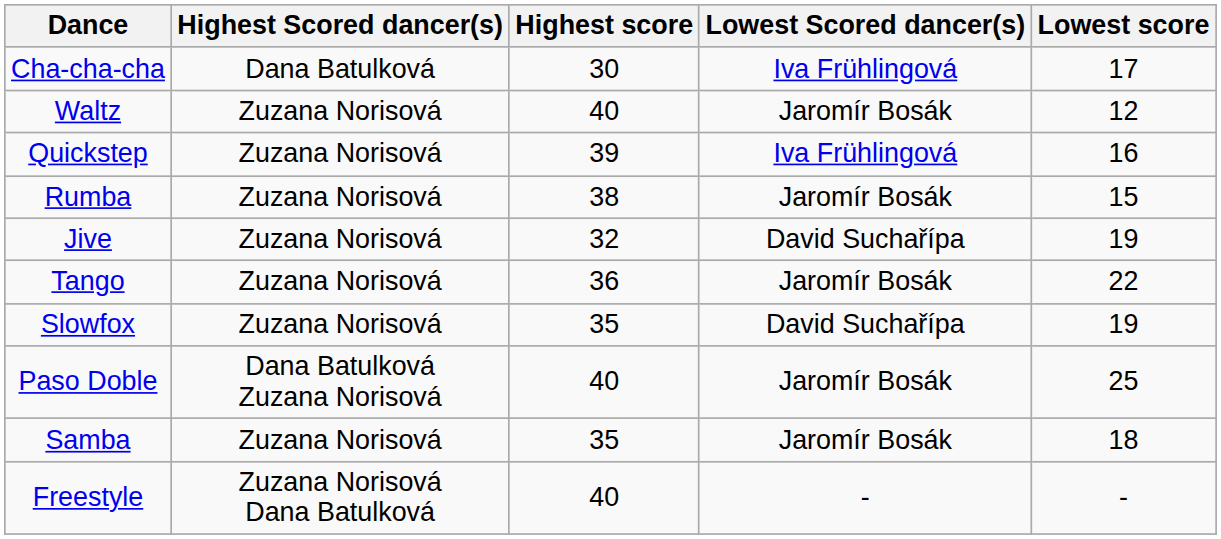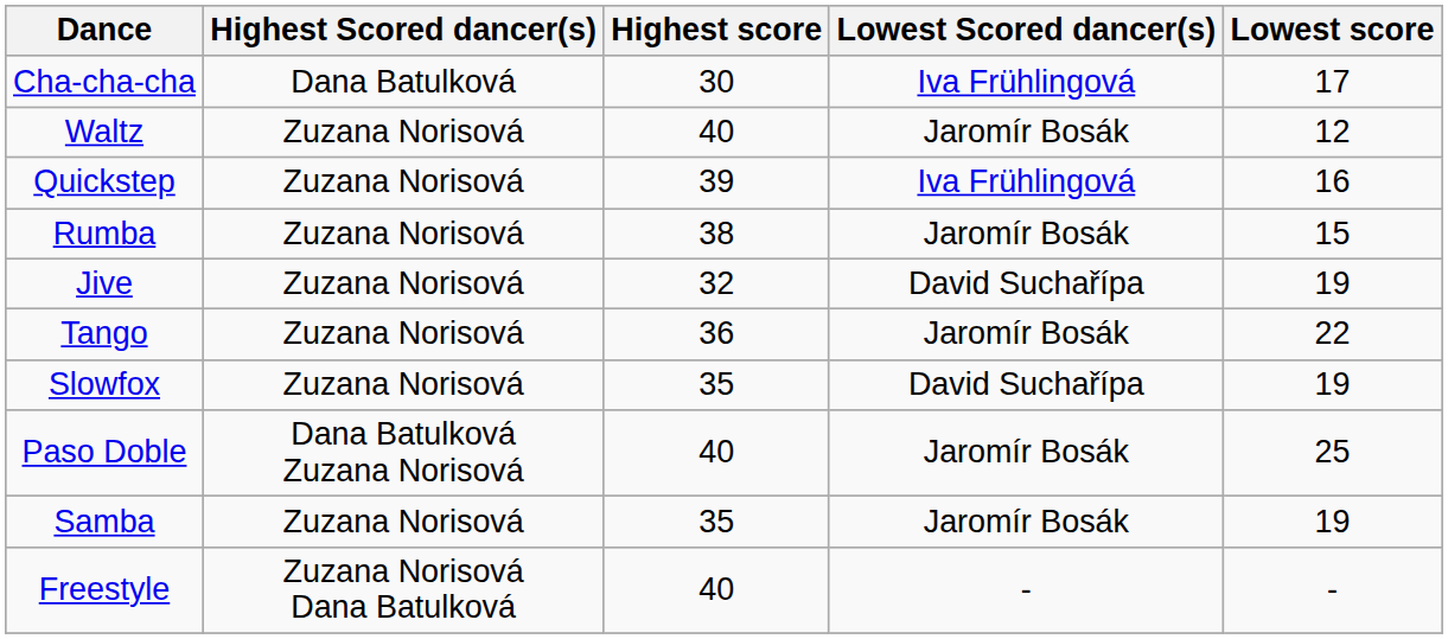Samba | Lowest score: 18 -> 19
